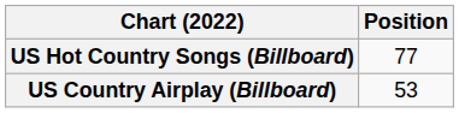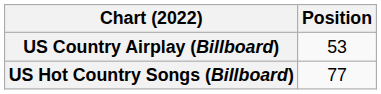rows swapped: US Country Airplay (Billboard) <-> US Hot Country Songs (Billboard)
